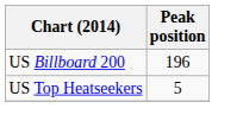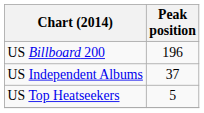+ row: US Independent Albums | 37
